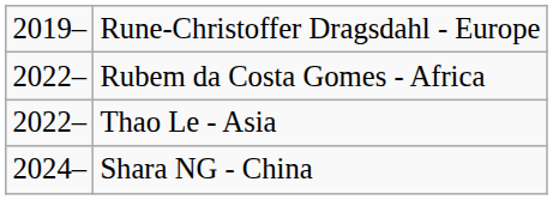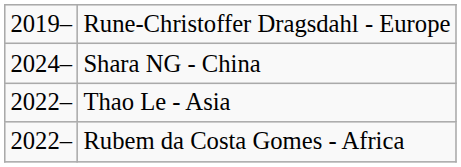rows swapped: Rubem da Costa Gomes - Africa <-> Shara NG - China
